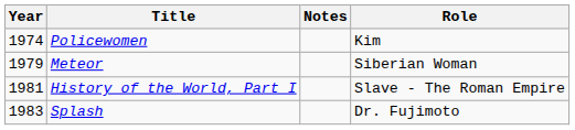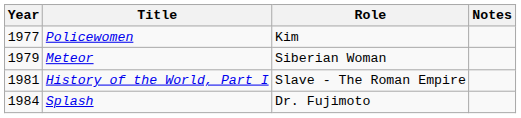columns swapped: Role <-> Notes
Policewomen | Year: 1974 -> 1977
Splash | Year: 1983 -> 1984
